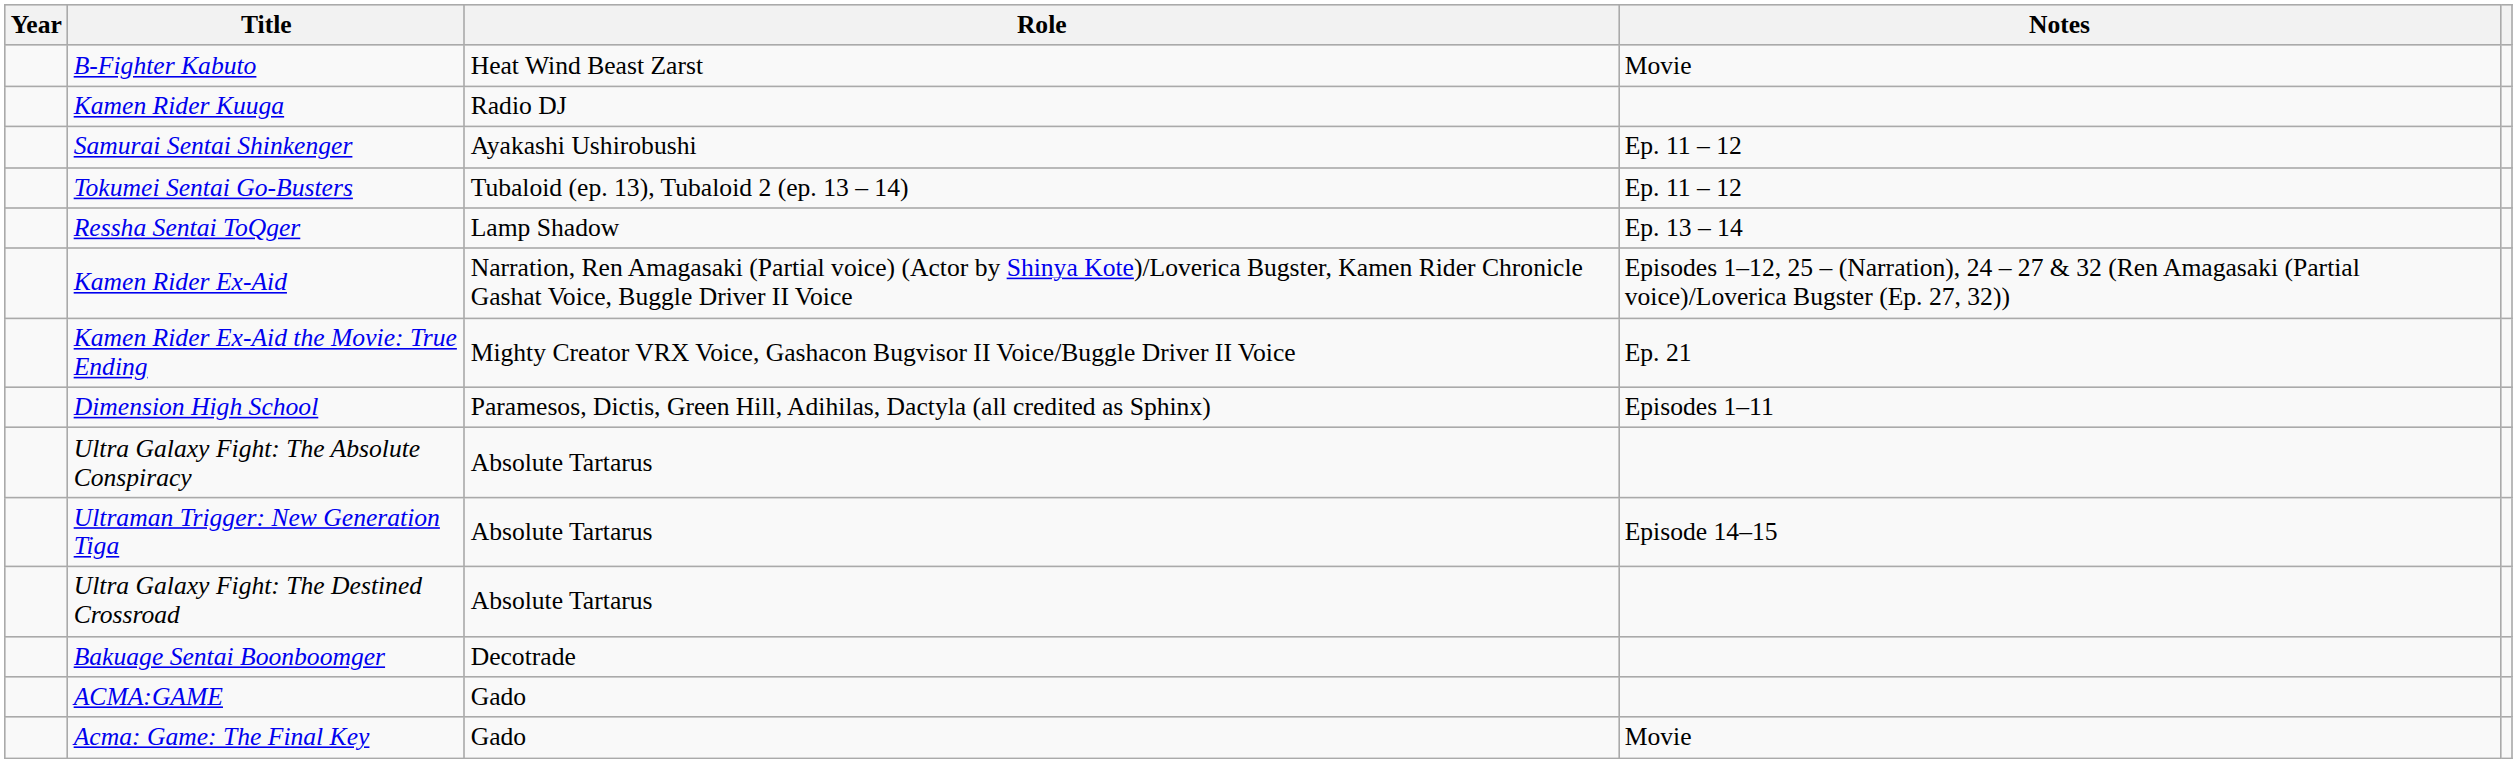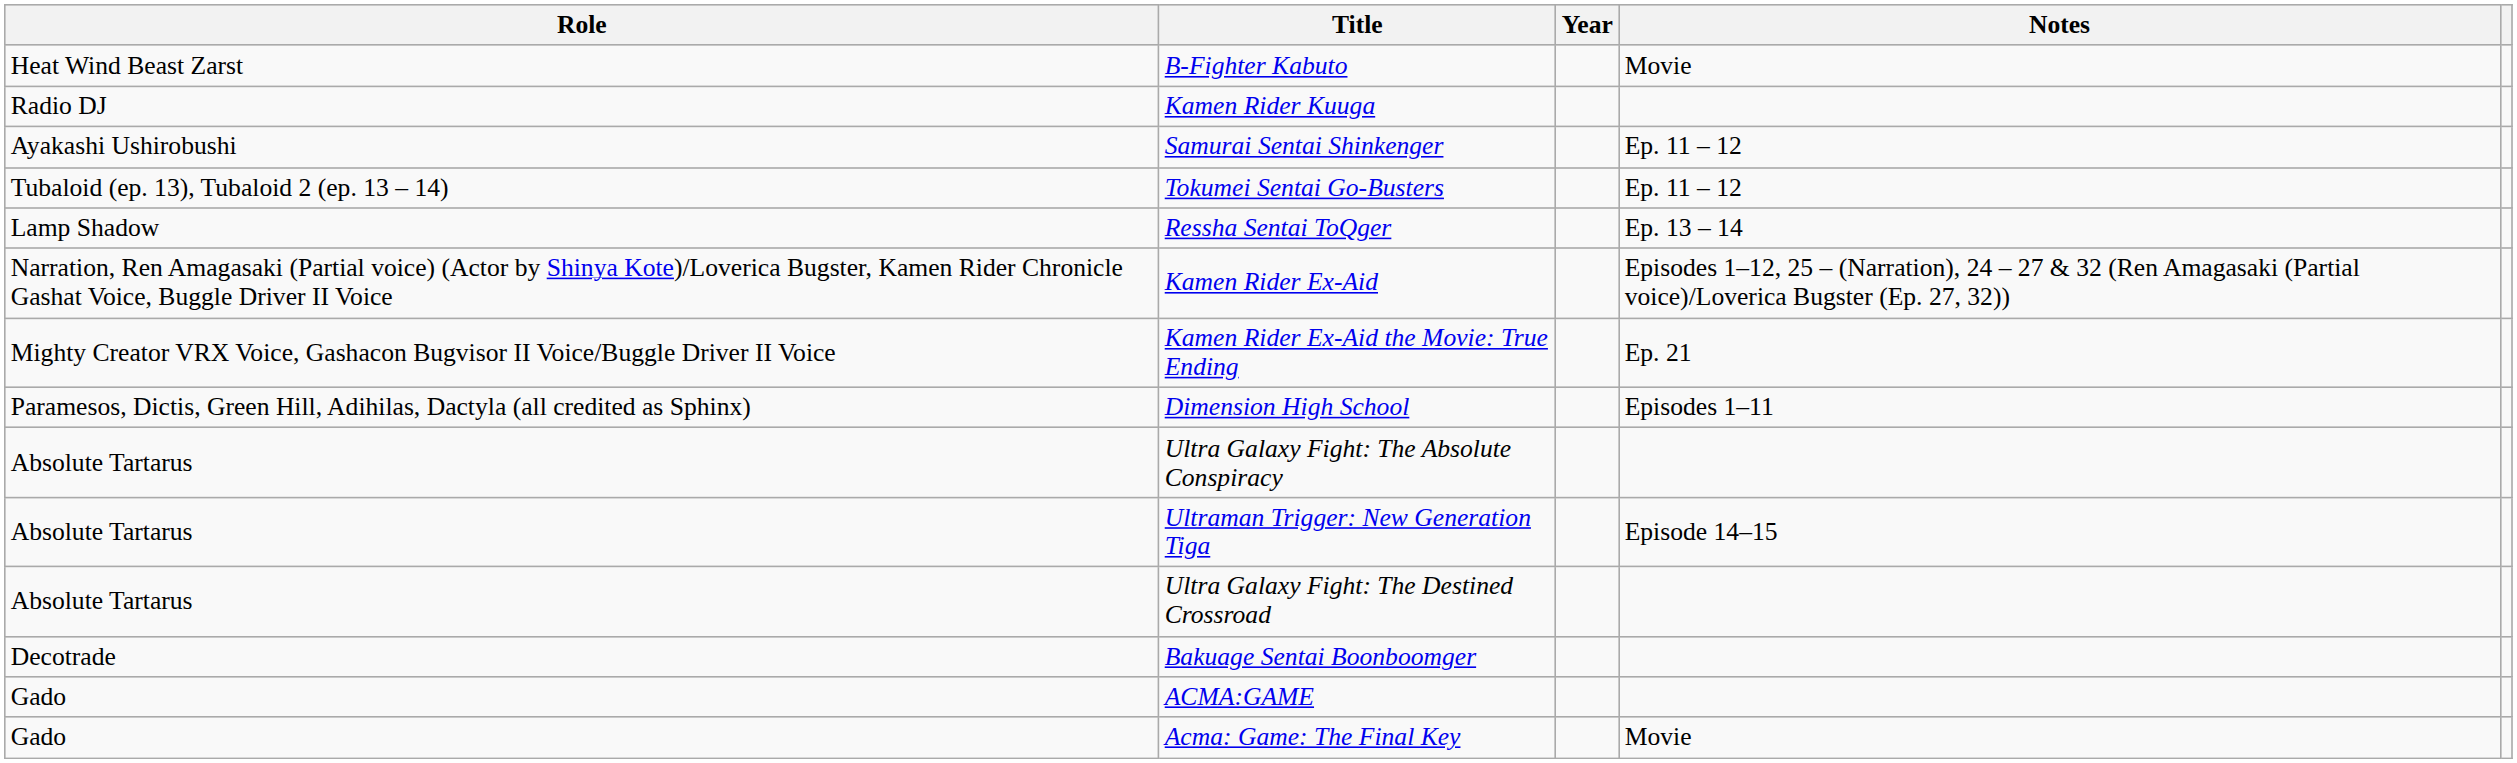columns swapped: Year <-> Role
